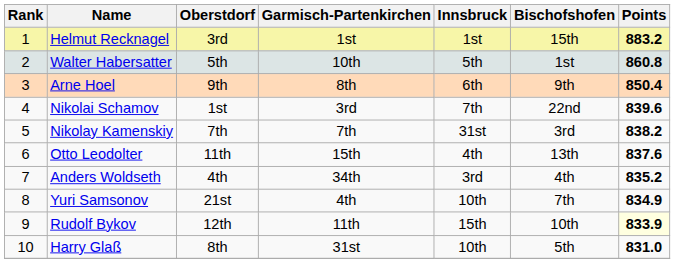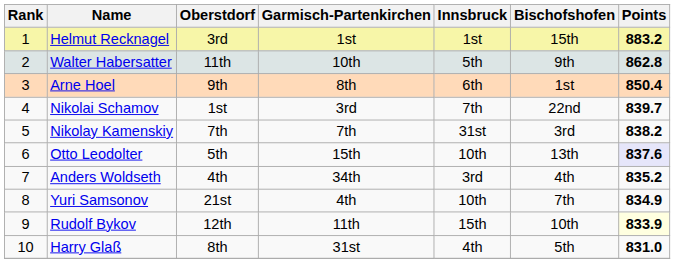Walter Habersatter | Oberstdorf: 5th -> 11th
Walter Habersatter | Bischofshofen: 1st -> 9th
Walter Habersatter | Points: 860.8 -> 862.8
Arne Hoel | Bischofshofen: 9th -> 1st
Nikolai Schamov | Points: 839.6 -> 839.7
Otto Leodolter | Oberstdorf: 11th -> 5th
Otto Leodolter | Innsbruck: 4th -> 10th
Otto Leodolter | Points: no background -> lavender background
Harry Glaß | Innsbruck: 10th -> 4th
